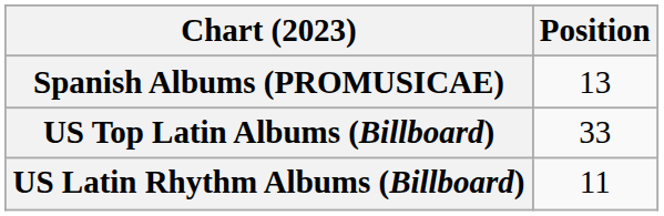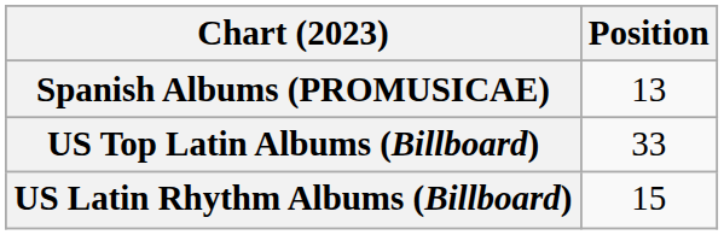US Latin Rhythm Albums (Billboard) | Position: 11 -> 15
